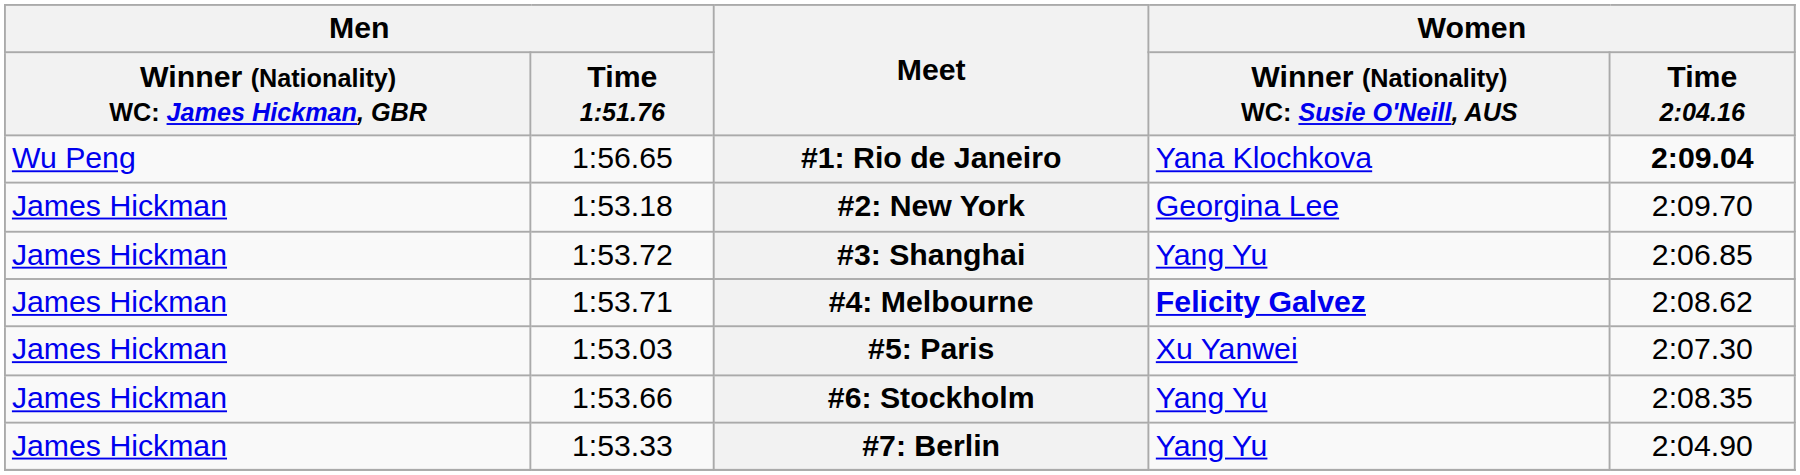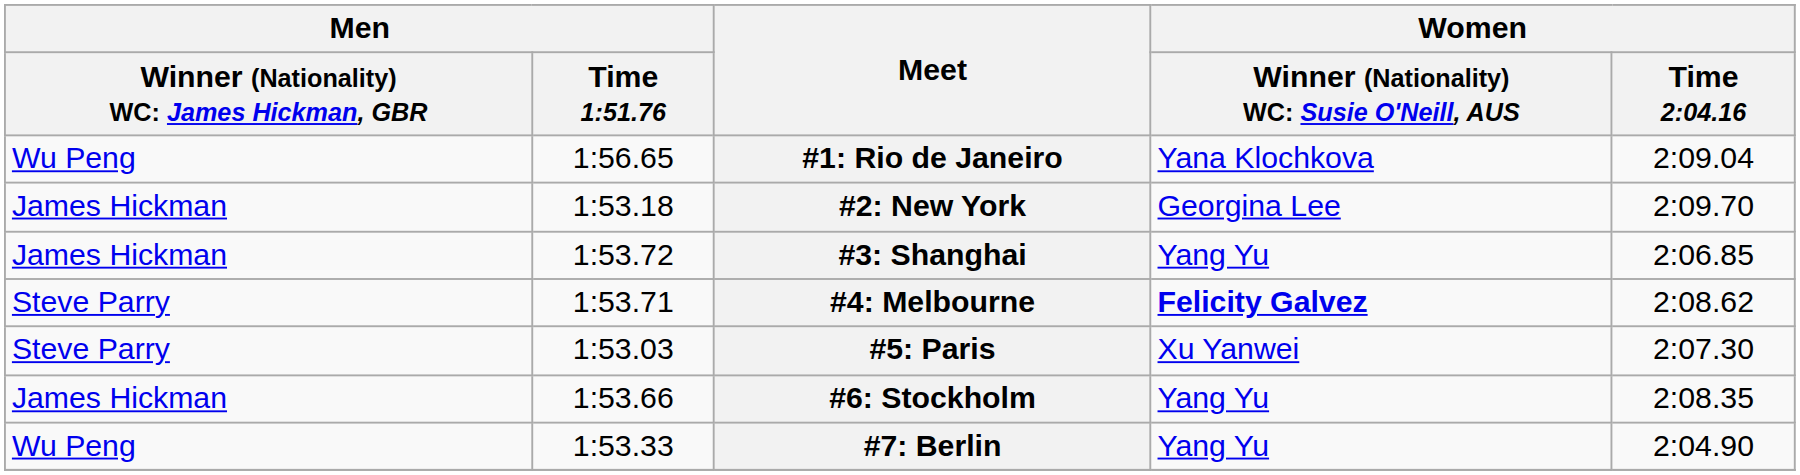#1: Rio de Janeiro | Women / Time 2:04.16: bold -> normal
#4: Melbourne | column 1: James Hickman -> Steve Parry
#5: Paris | column 1: James Hickman -> Steve Parry
#7: Berlin | column 1: James Hickman -> Wu Peng
